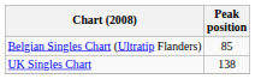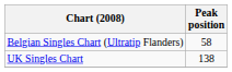Belgian Singles Chart (Ultratip Flanders) | Peak position: 85 -> 58
